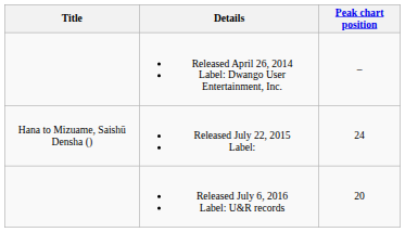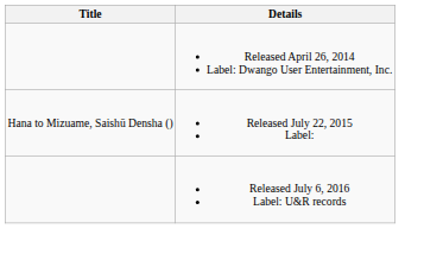- column: Peak chart position | – | 24 | 20
